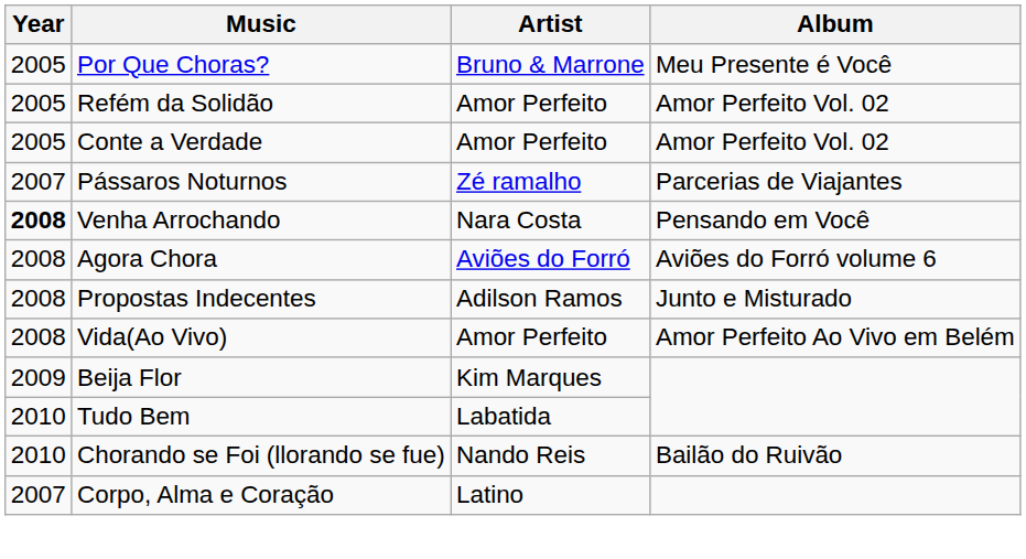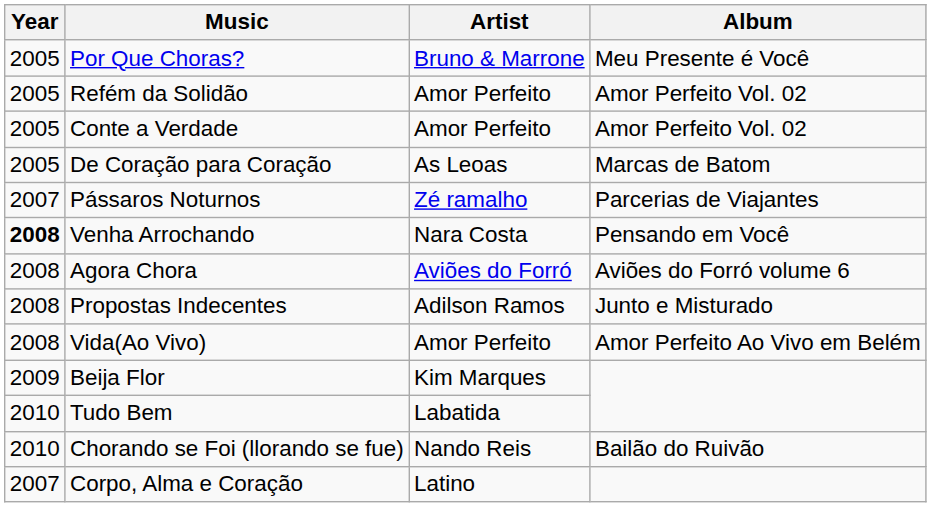+ row: 2005 | De Coração para Coração | As Leoas | Marcas de Batom
